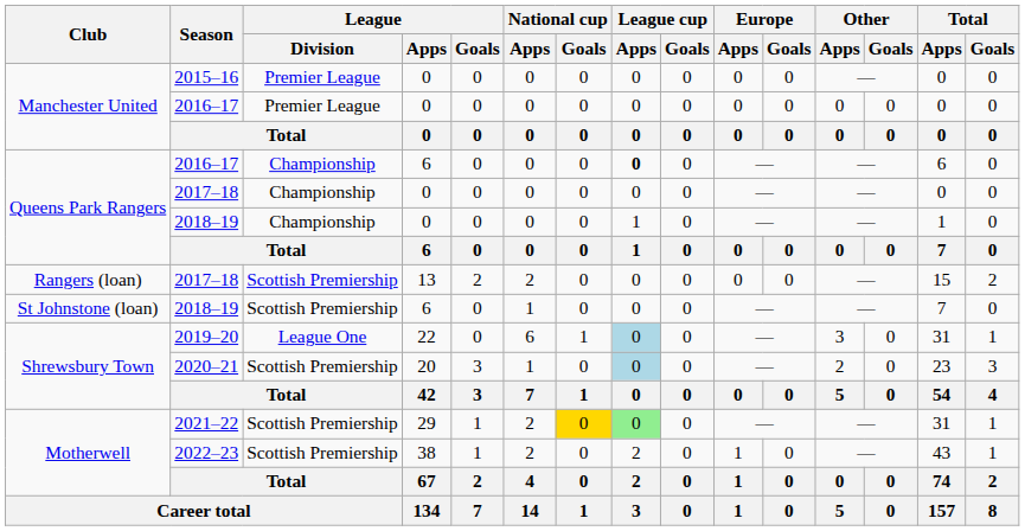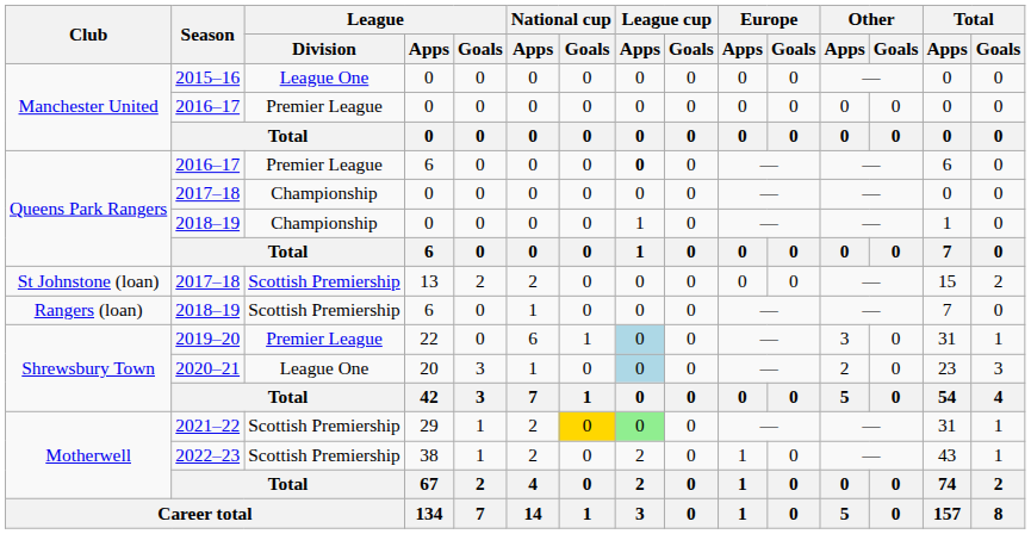2015–16 | League / Division: Premier League -> League One
2016–17 / 6 | League / Division: Championship -> Premier League
2017–18 / 13 | Club: Rangers (loan) -> St Johnstone (loan)
2018–19 / 6 | Club: St Johnstone (loan) -> Rangers (loan)
2019–20 | League / Division: League One -> Premier League
2020–21 | League / Division: Scottish Premiership -> League One
